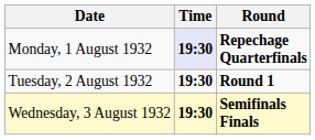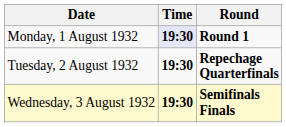Monday, 1 August 1932 | Round: Repechage Quarterfinals -> Round 1
Tuesday, 2 August 1932 | Round: Round 1 -> Repechage Quarterfinals
